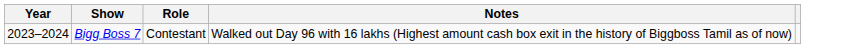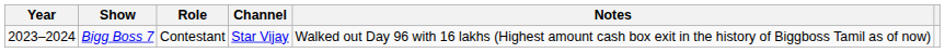+ column: Channel | Star Vijay
